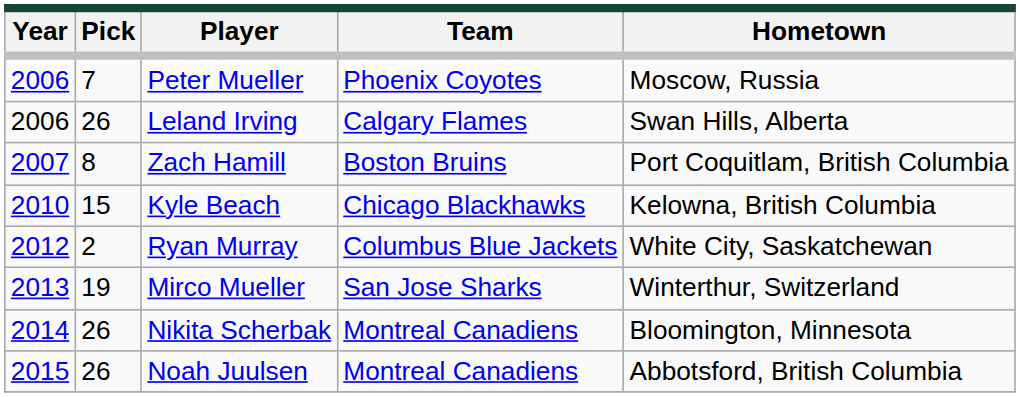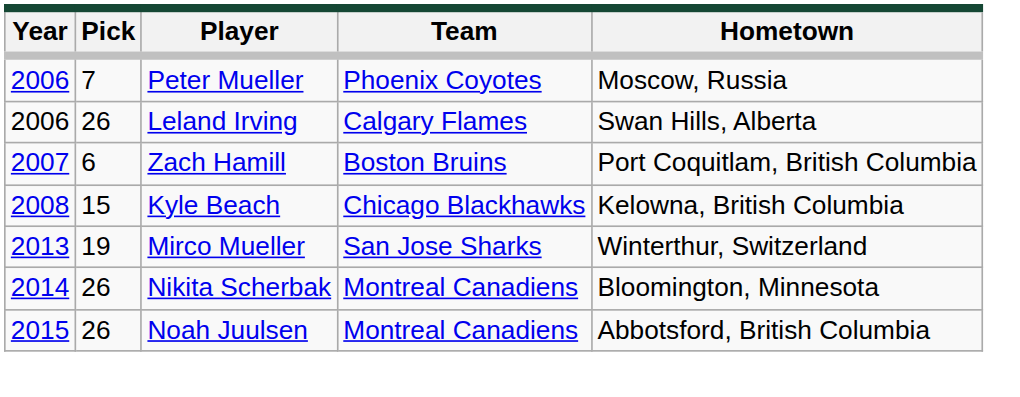Zach Hamill | Pick: 8 -> 6
Kyle Beach | Year: 2010 -> 2008
- row: 2012 | 2 | Ryan Murray | Columbus Blue Jackets | White City, Saskatchewan
